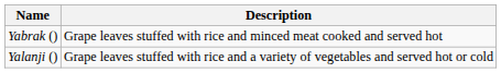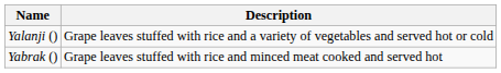rows swapped: Yabrak () <-> Yalanji ()
